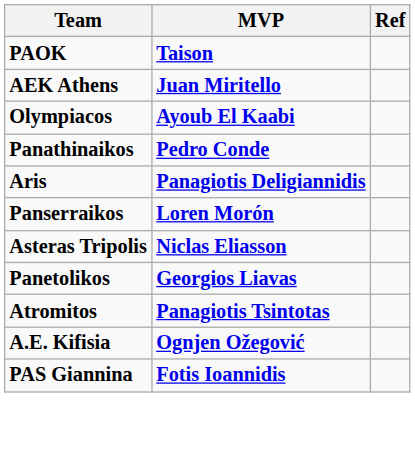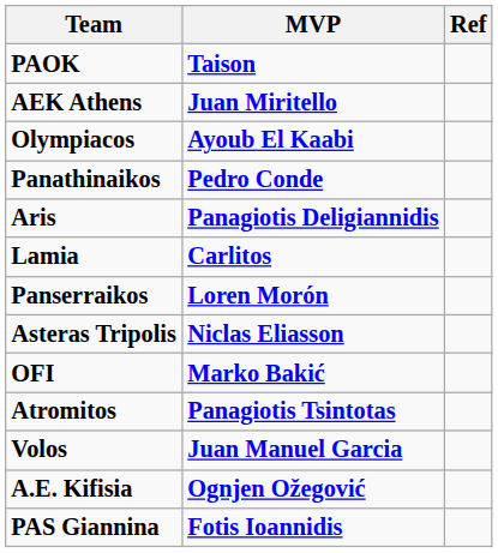+ row: Lamia | Carlitos
- row: Panetolikos | Georgios Liavas
+ row: OFI | Marko Bakić
+ row: Volos | Juan Manuel Garcia
